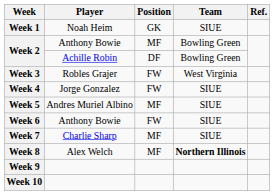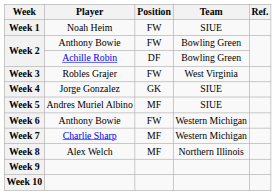Week 1 | Position: GK -> FW
Week 2 / Anthony Bowie | Position: MF -> FW
Week 4 | Position: FW -> GK
Week 6 | Team: SIUE -> Western Michigan
Week 7 | Team: SIUE -> Western Michigan
Week 8 | Team: bold -> normal
